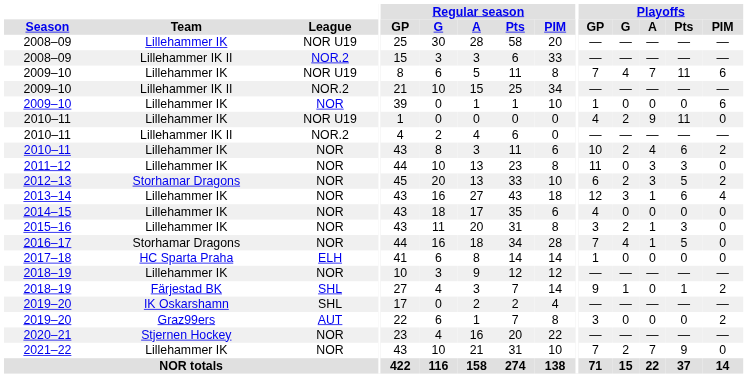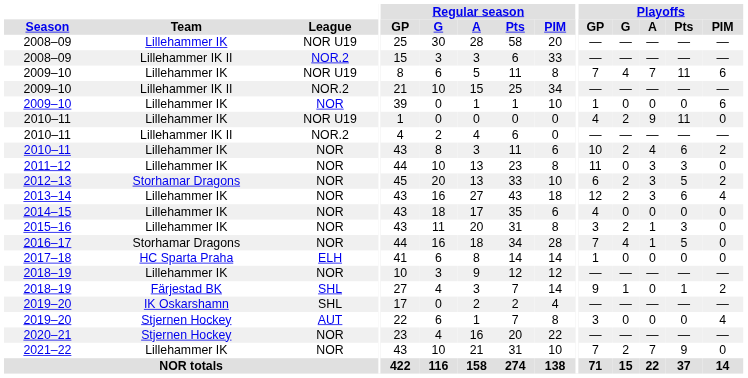2013–14 | Playoffs / G: 3 -> 2
2013–14 | Playoffs / A: 1 -> 3
2019–20 / AUT | Team: Graz99ers -> Stjernen Hockey
2019–20 / AUT | Playoffs / PIM: 2 -> 4
